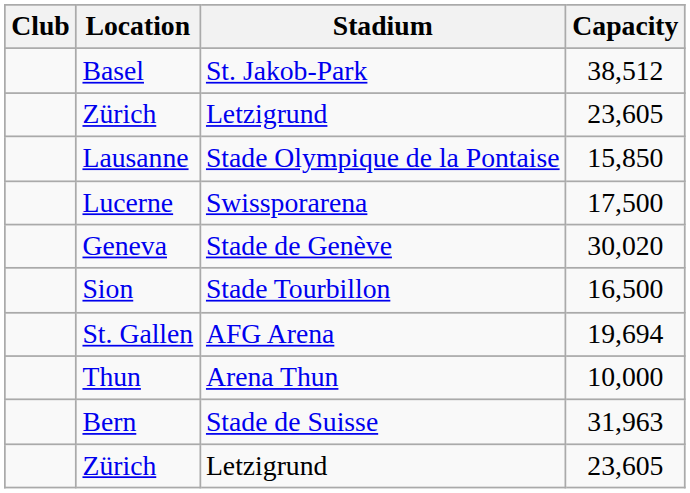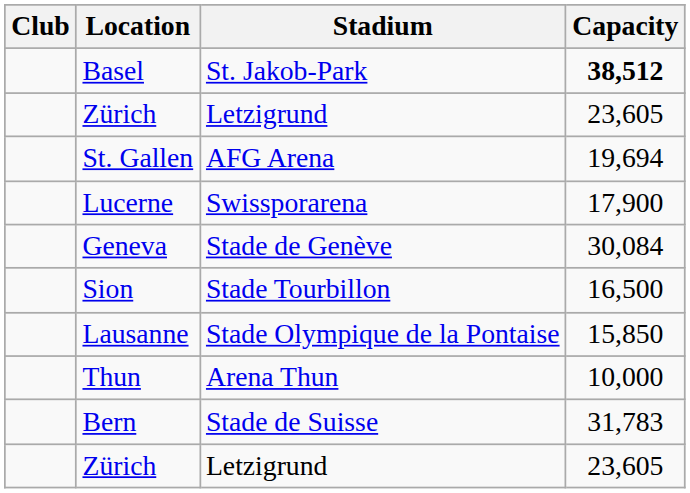Basel | Capacity: normal -> bold
rows swapped: Lausanne <-> St. Gallen
Lucerne | Capacity: 17,500 -> 17,900
Geneva | Capacity: 30,020 -> 30,084
Bern | Capacity: 31,963 -> 31,783
